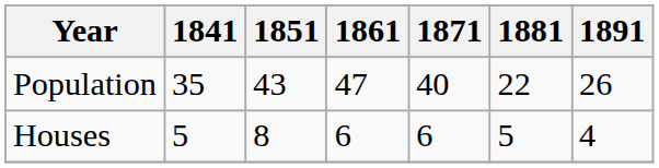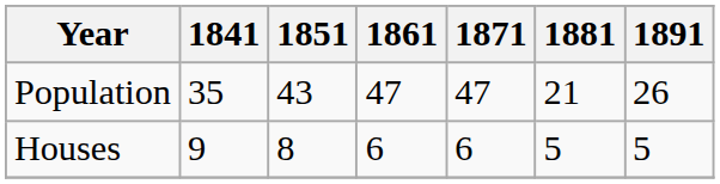Population | 1871: 40 -> 47
Population | 1881: 22 -> 21
Houses | 1841: 5 -> 9
Houses | 1891: 4 -> 5
